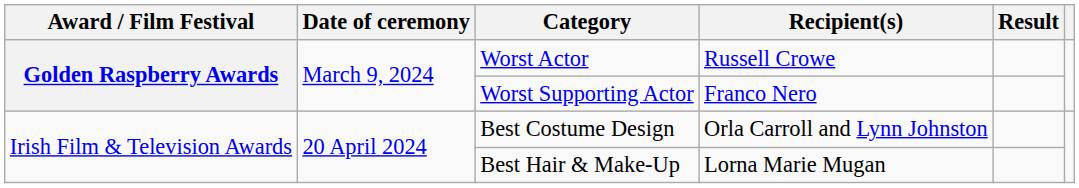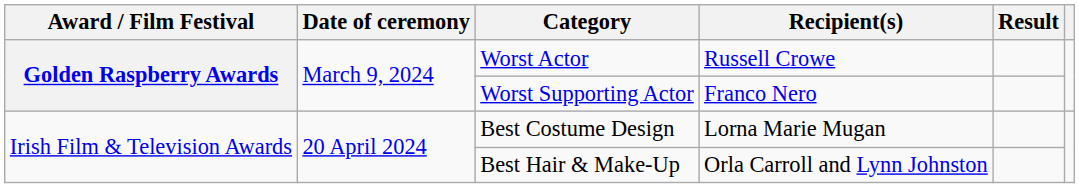Best Costume Design | Recipient(s): Orla Carroll and Lynn Johnston -> Lorna Marie Mugan
Best Hair & Make-Up | Recipient(s): Lorna Marie Mugan -> Orla Carroll and Lynn Johnston
